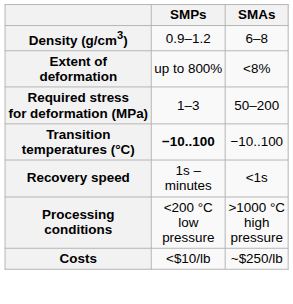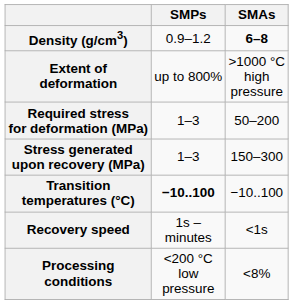Density (g/cm3) | SMAs: normal -> bold
Extent of deformation | SMAs: <8% -> >1000 °C high pressure
+ row: Stress generated upon recovery (MPa) | 1–3 | 150–300
Processing conditions | SMAs: >1000 °C high pressure -> <8%
- row: Costs | <$10/lb | ~$250/lb
